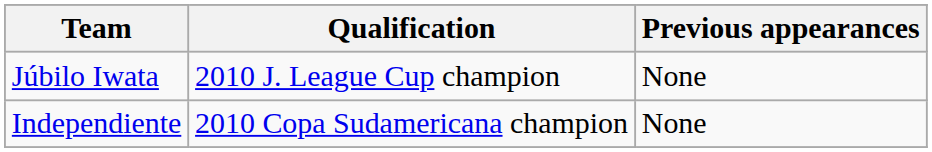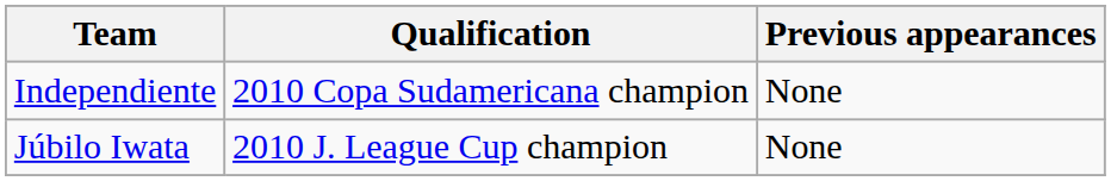rows swapped: Júbilo Iwata <-> Independiente
